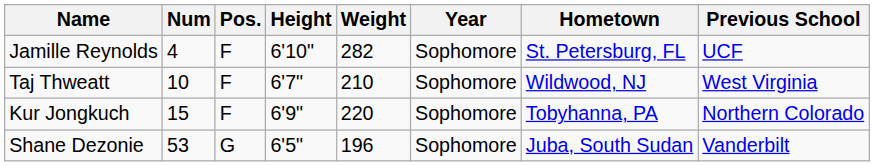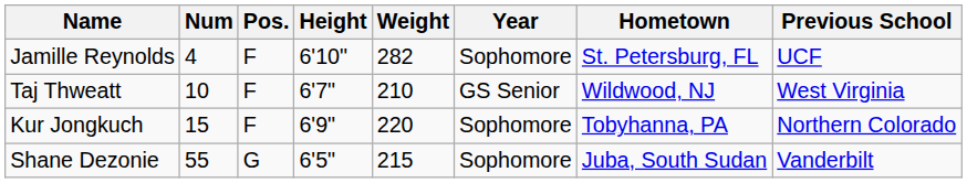Taj Thweatt | Year: Sophomore -> GS Senior
Shane Dezonie | Num: 53 -> 55
Shane Dezonie | Weight: 196 -> 215
